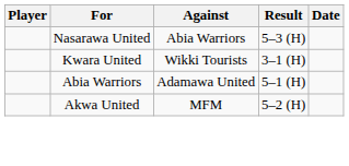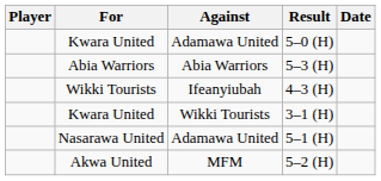+ row: Kwara United | Adamawa United | 5–0 (H)
5–3 (H) | For: Nasarawa United -> Abia Warriors
+ row: Wikki Tourists | Ifeanyiubah | 4–3 (H)
5–1 (H) | For: Abia Warriors -> Nasarawa United
